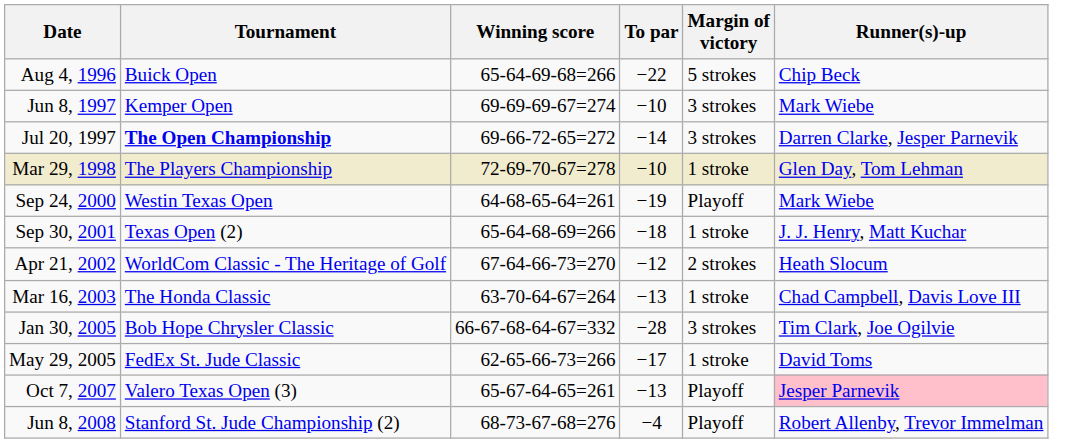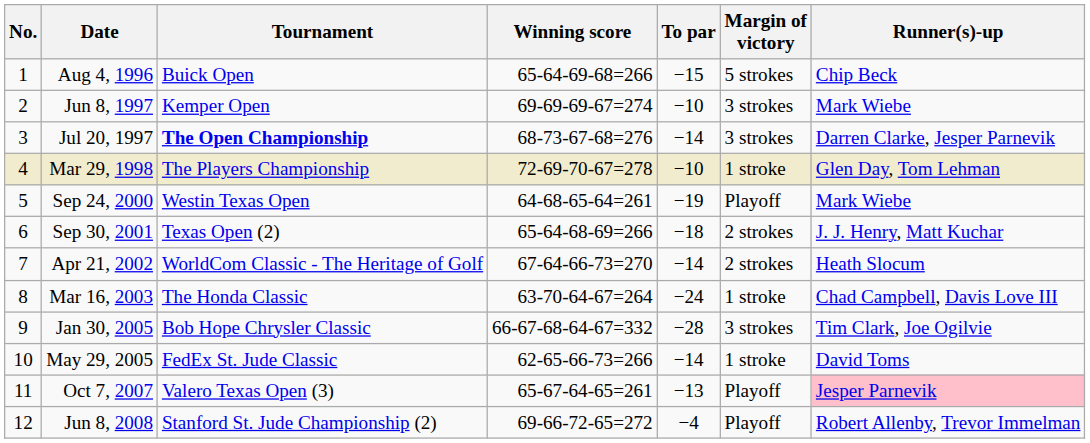+ column: No. | 1 | 2 | 3 | 4 | 5 | 6 | 7 | 8 | 9 | 10 | 11 | 12
Aug 4, 1996 | To par: −22 -> −15
Jul 20, 1997 | Winning score: 69-66-72-65=272 -> 68-73-67-68=276
Sep 30, 2001 | Margin of victory: 1 stroke -> 2 strokes
Apr 21, 2002 | To par: −12 -> −14
Mar 16, 2003 | To par: −13 -> −24
May 29, 2005 | To par: −17 -> −14
Jun 8, 2008 | Winning score: 68-73-67-68=276 -> 69-66-72-65=272
